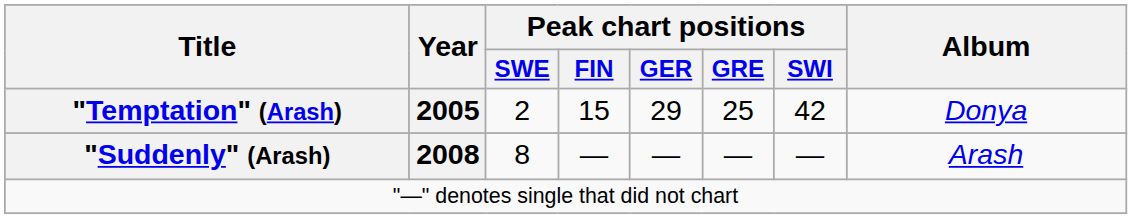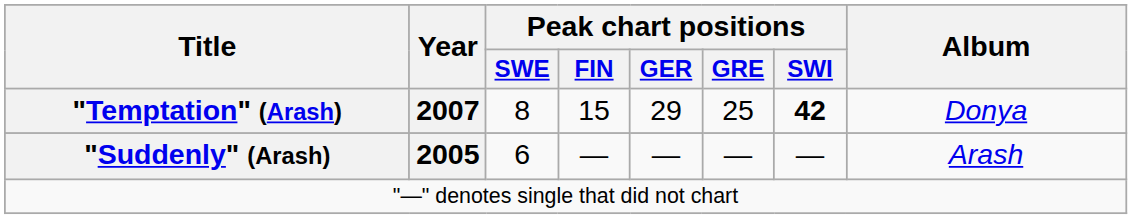"Temptation" (Arash) | Year: 2005 -> 2007
"Temptation" (Arash) | Peak chart positions / SWE: 2 -> 8
"Temptation" (Arash) | Peak chart positions / SWI: normal -> bold
"Suddenly" (Arash) | Year: 2008 -> 2005
"Suddenly" (Arash) | Peak chart positions / SWE: 8 -> 6
